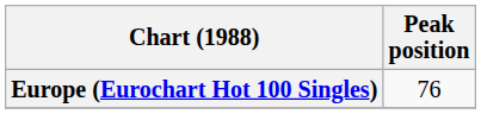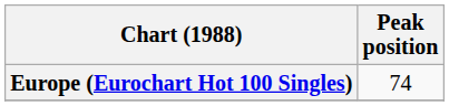Europe (Eurochart Hot 100 Singles) | Peak position: 76 -> 74
